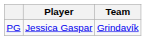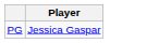- column: Team | Grindavík
